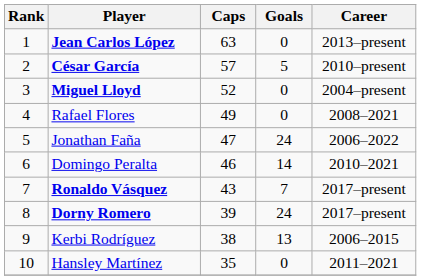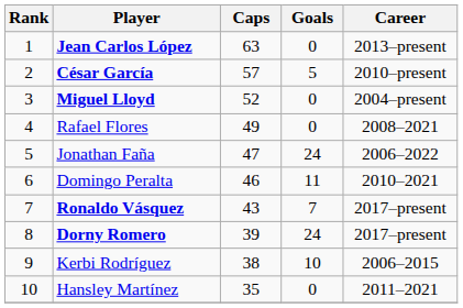Domingo Peralta | Goals: 14 -> 11
Kerbi Rodríguez | Goals: 13 -> 10
